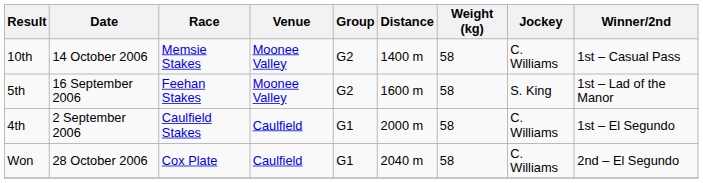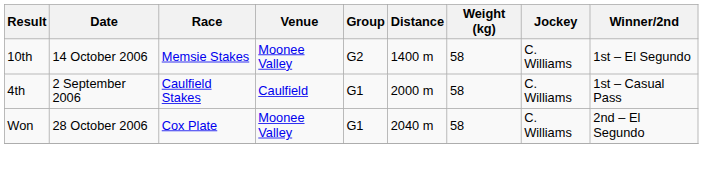10th | Winner/2nd: 1st – Casual Pass -> 1st – El Segundo
- row: 5th | 16 September 2006 | Feehan Stakes | Moonee Valley | G2 | 1600 m | 58 | S. King | 1st – Lad of the Manor
4th | Winner/2nd: 1st – El Segundo -> 1st – Casual Pass
Won | Venue: Caulfield -> Moonee Valley
